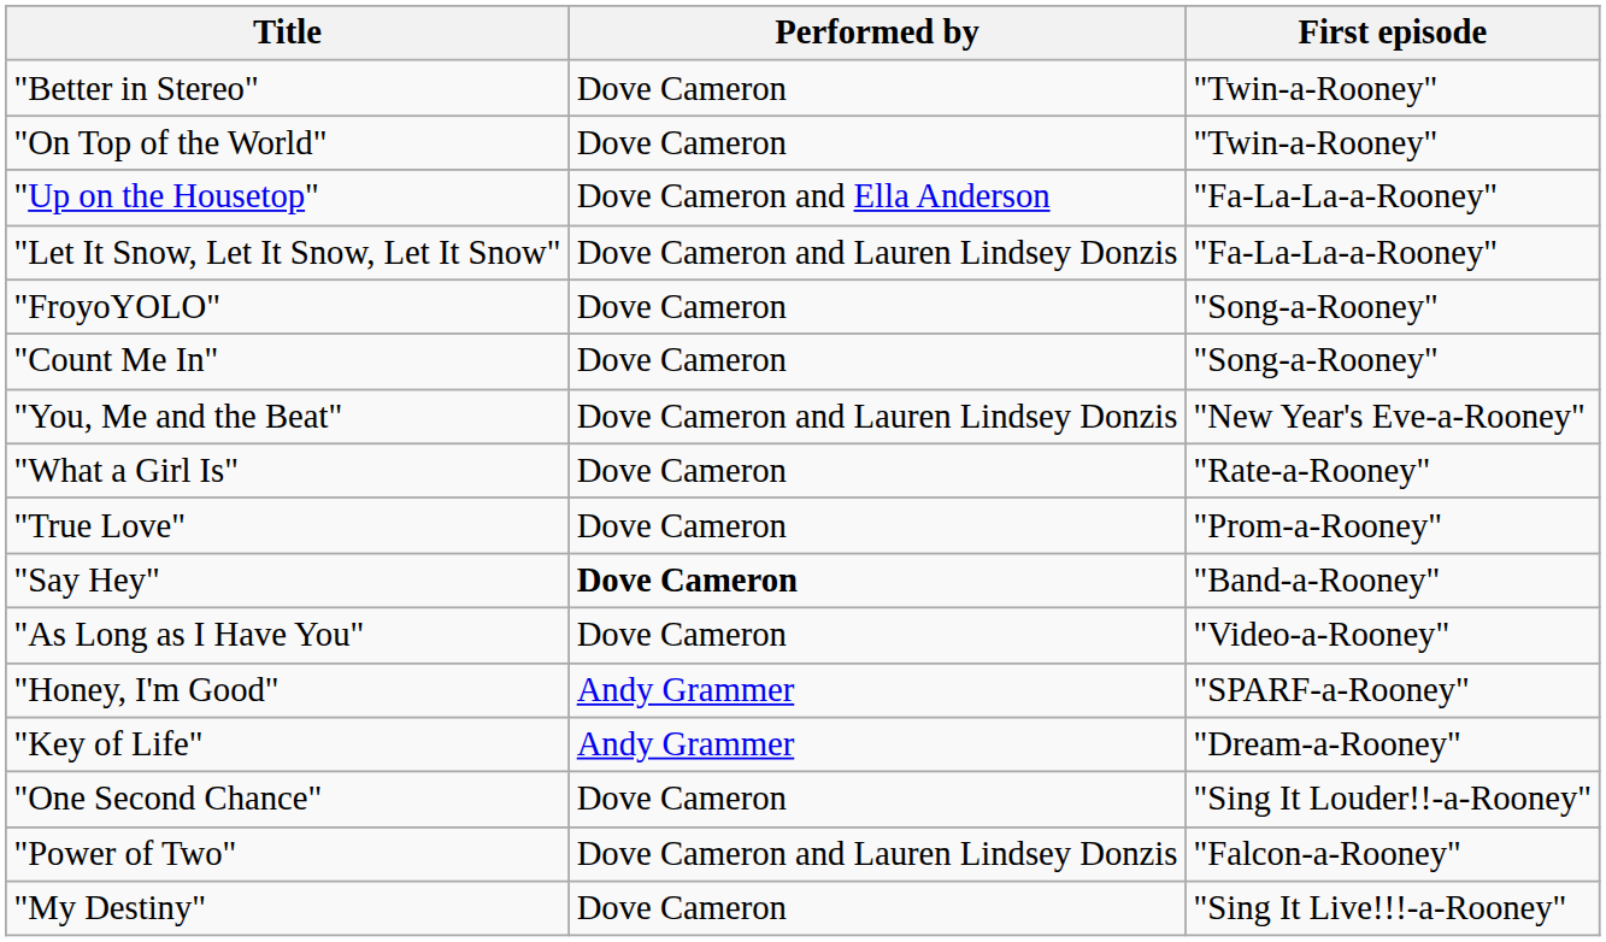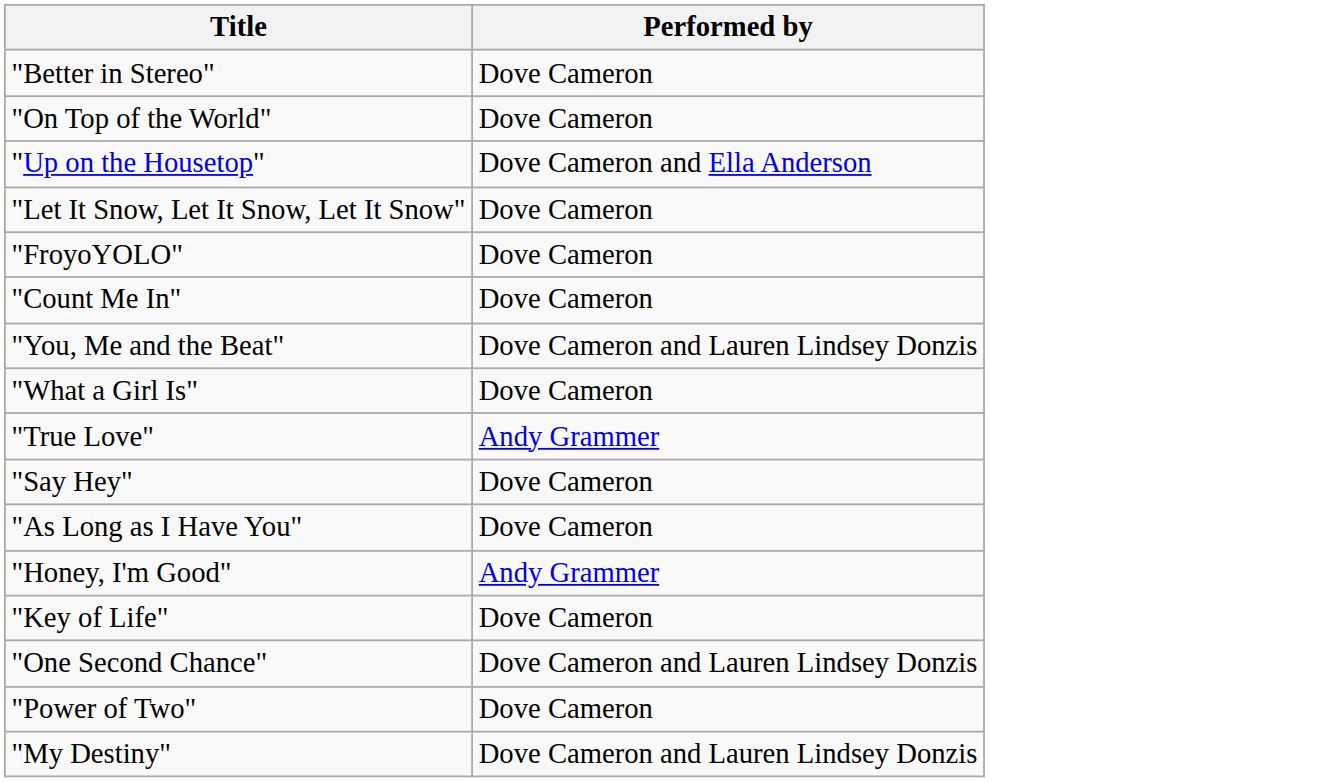- column: First episode | "Twin-a-Rooney" | "Twin-a-Rooney" | "Fa-La-La-a-Rooney" | "Fa-La-La-a-Rooney" | "Song-a-Rooney" | "Song-a-Rooney" | "New Year's Eve-a-Rooney" | "Rate-a-Rooney" | "Prom-a-Rooney" | "Band-a-Rooney" | "Video-a-Rooney" | "SPARF-a-Rooney" | "Dream-a-Rooney" | "Sing It Louder!!-a-Rooney" | "Falcon-a-Rooney" | "Sing It Live!!!-a-Rooney"
"Let It Snow, Let It Snow, Let It Snow" | Performed by: Dove Cameron and Lauren Lindsey Donzis -> Dove Cameron
"True Love" | Performed by: Dove Cameron -> Andy Grammer
"Say Hey" | Performed by: bold -> normal
"Key of Life" | Performed by: Andy Grammer -> Dove Cameron
"One Second Chance" | Performed by: Dove Cameron -> Dove Cameron and Lauren Lindsey Donzis
"Power of Two" | Performed by: Dove Cameron and Lauren Lindsey Donzis -> Dove Cameron
"My Destiny" | Performed by: Dove Cameron -> Dove Cameron and Lauren Lindsey Donzis
